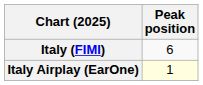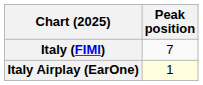Italy (FIMI) | Peak position: 6 -> 7
